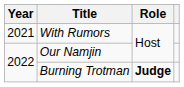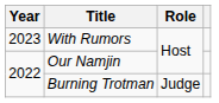With Rumors | Year: 2021 -> 2023
Burning Trotman | Role: bold -> normal
